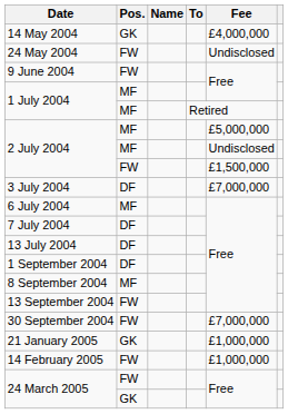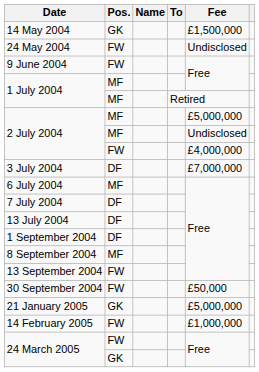14 May 2004 | Fee: £4,000,000 -> £1,500,000
2 July 2004 / FW | Fee: £1,500,000 -> £4,000,000
30 September 2004 | Fee: £7,000,000 -> £50,000
21 January 2005 | Fee: £1,000,000 -> £5,000,000
